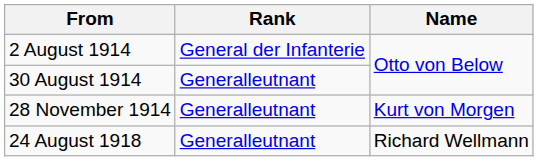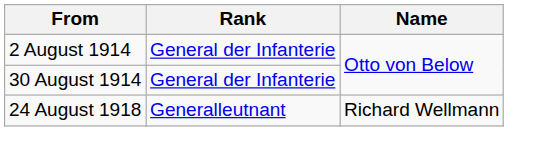30 August 1914 | Rank: Generalleutnant -> General der Infanterie
- row: 28 November 1914 | Generalleutnant | Kurt von Morgen
